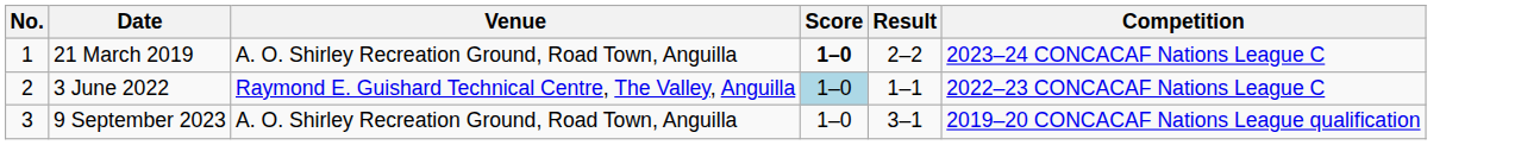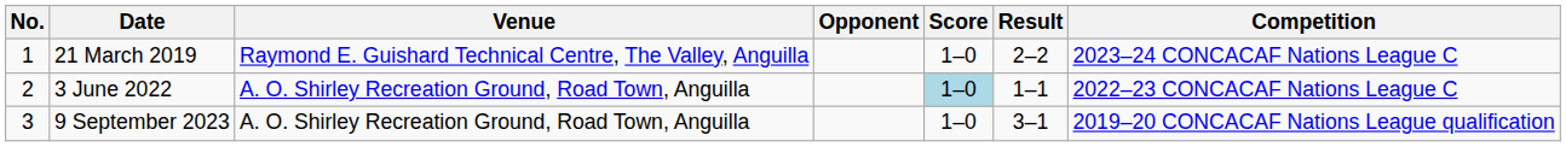+ column: Opponent
21 March 2019 | Venue: A. O. Shirley Recreation Ground, Road Town, Anguilla -> Raymond E. Guishard Technical Centre, The Valley, Anguilla
21 March 2019 | Score: bold -> normal
3 June 2022 | Venue: Raymond E. Guishard Technical Centre, The Valley, Anguilla -> A. O. Shirley Recreation Ground, Road Town, Anguilla
